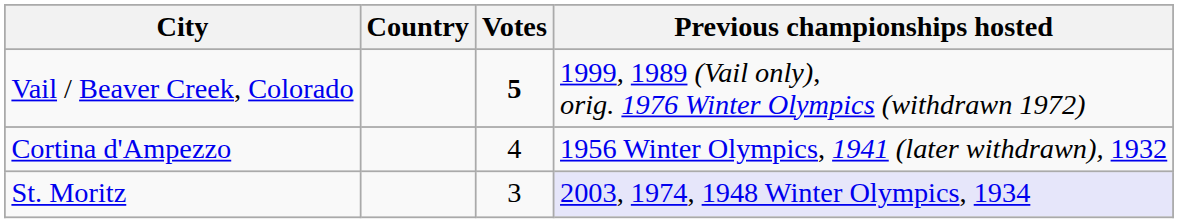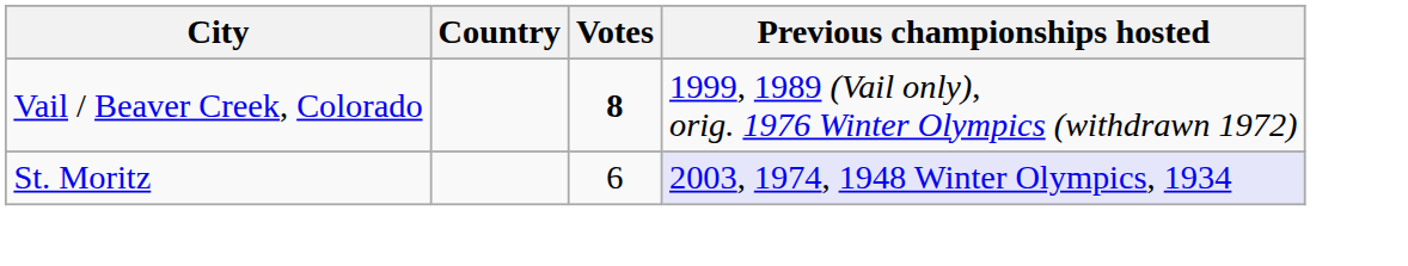Vail / Beaver Creek, Colorado | Votes: 5 -> 8
- row: Cortina d'Ampezzo | 4 | 1956 Winter Olympics, 1941 (later withdrawn), 1932
St. Moritz | Votes: 3 -> 6
